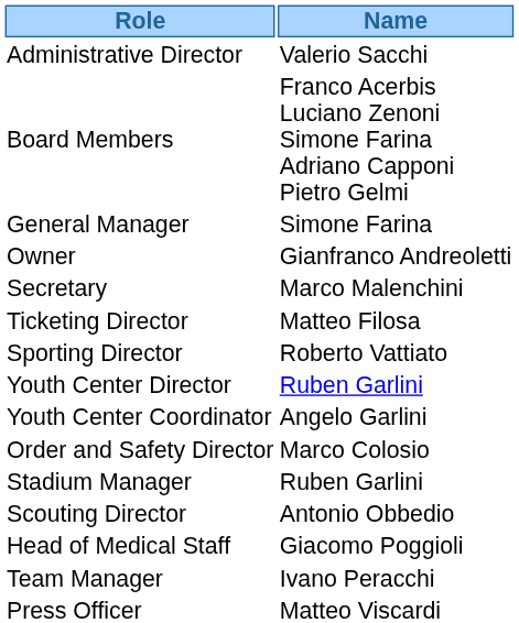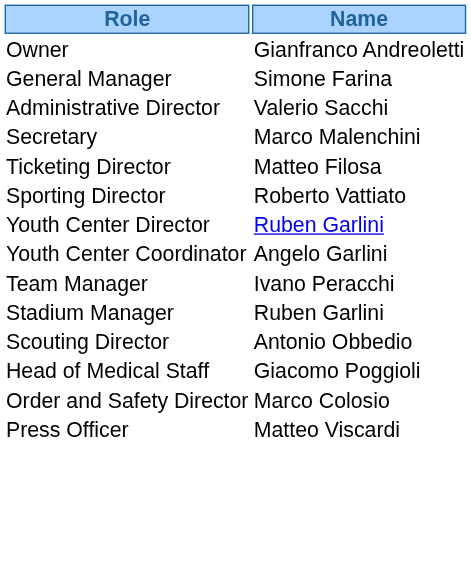rows swapped: Owner <-> Administrative Director
- row: Board Members | Franco Acerbis Luciano Zenoni Simone Farina Adriano Capponi Pietro Gelmi
rows swapped: Order and Safety Director <-> Team Manager
